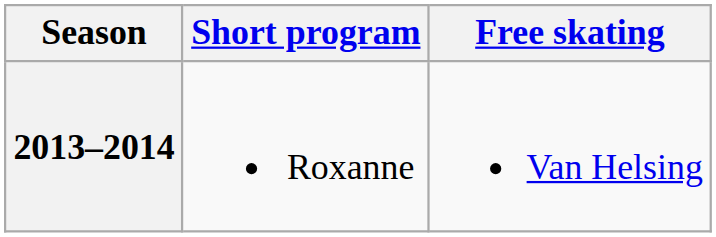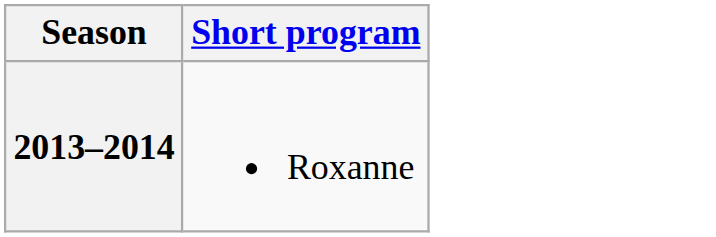- column: Free skating | Van Helsing
